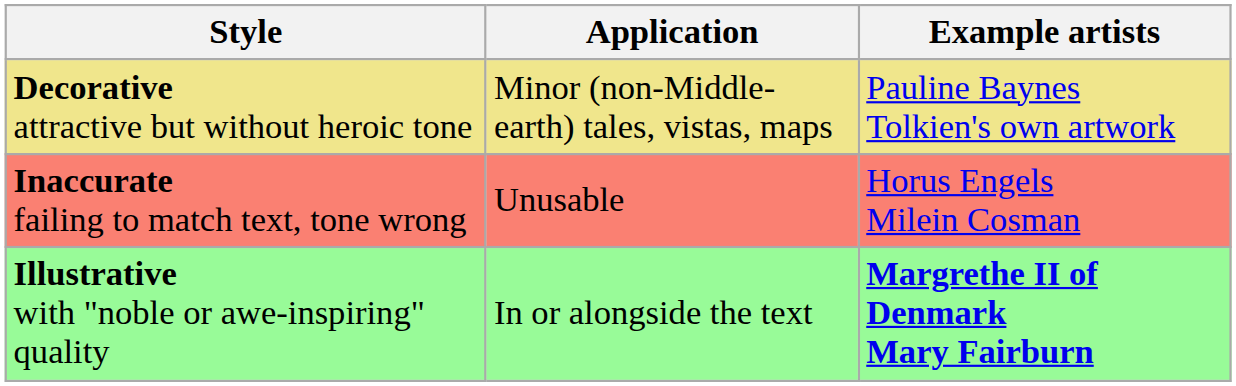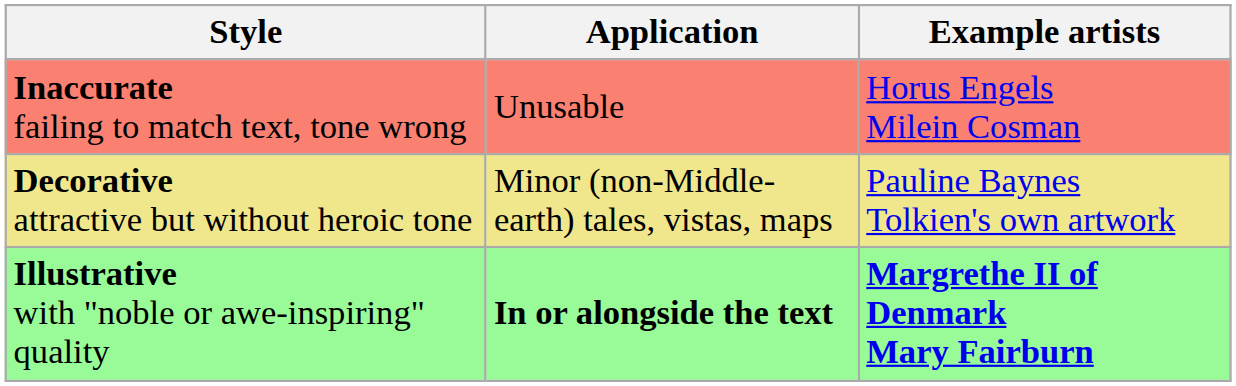rows swapped: Inaccurate failing to match text, tone wrong <-> Decorative attractive but without heroic tone
Illustrative with "noble or awe-inspiring" quality | Application: normal -> bold
